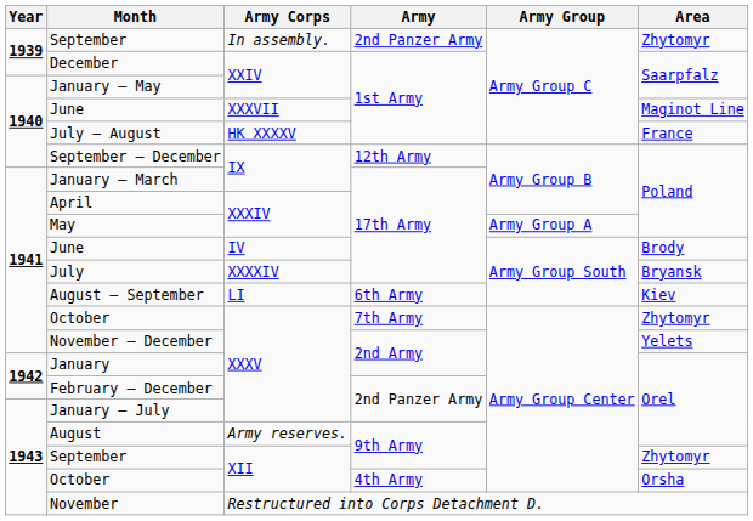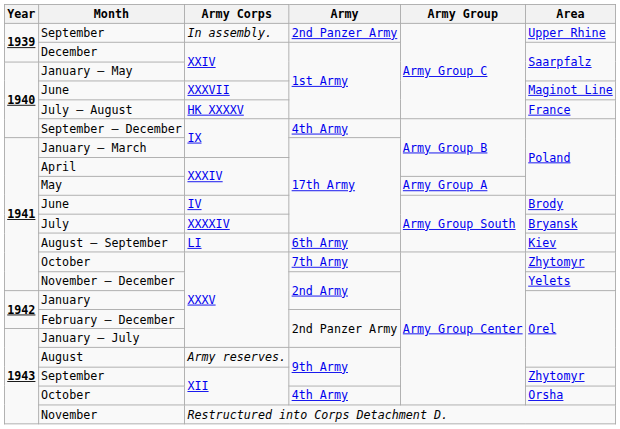September / In assembly. | Area: Zhytomyr -> Upper Rhine
September – December | Army: 12th Army -> 4th Army
